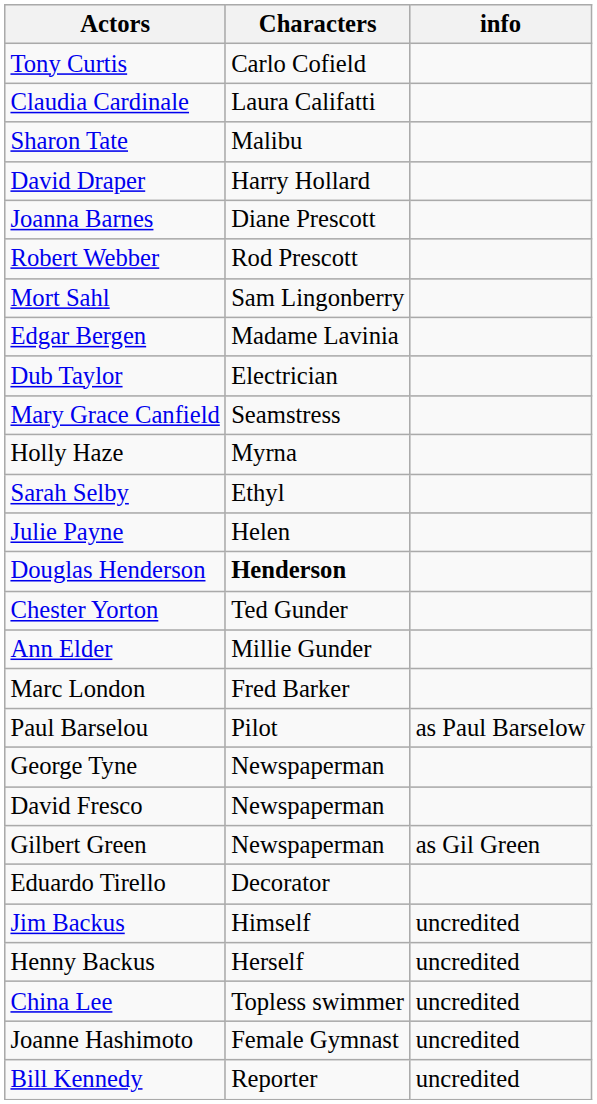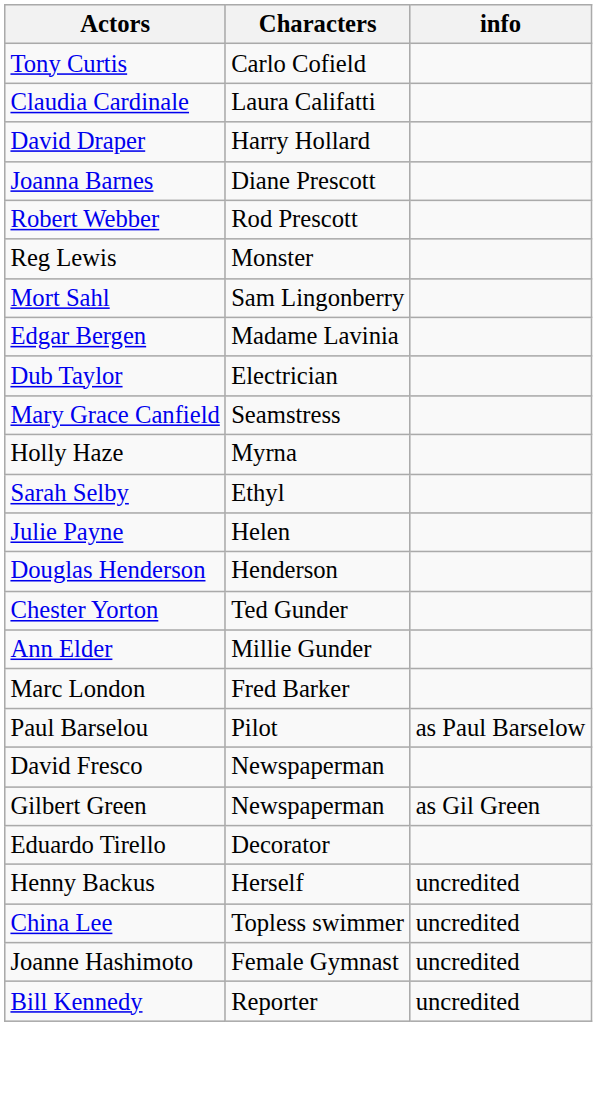- row: Sharon Tate | Malibu
+ row: Reg Lewis | Monster
Douglas Henderson | Characters: bold -> normal
- row: George Tyne | Newspaperman
- row: Jim Backus | Himself | uncredited
